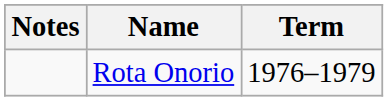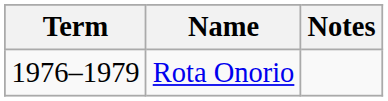columns swapped: Term <-> Notes
